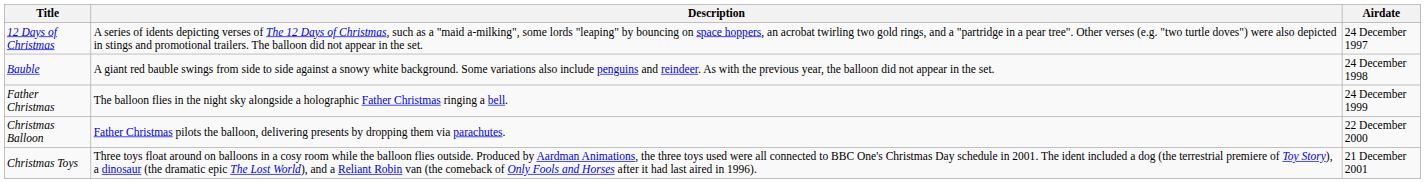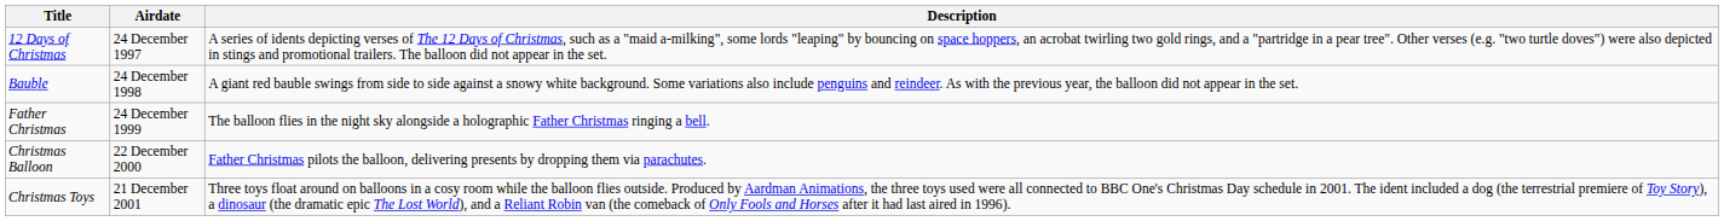columns swapped: Airdate <-> Description
